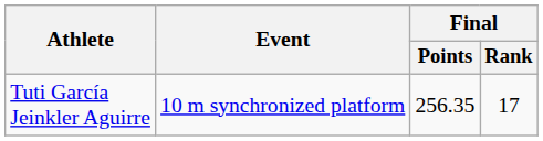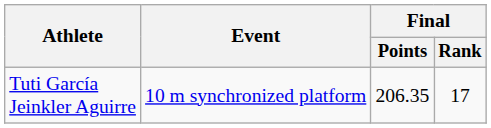Tuti García Jeinkler Aguirre | Final / Points: 256.35 -> 206.35
